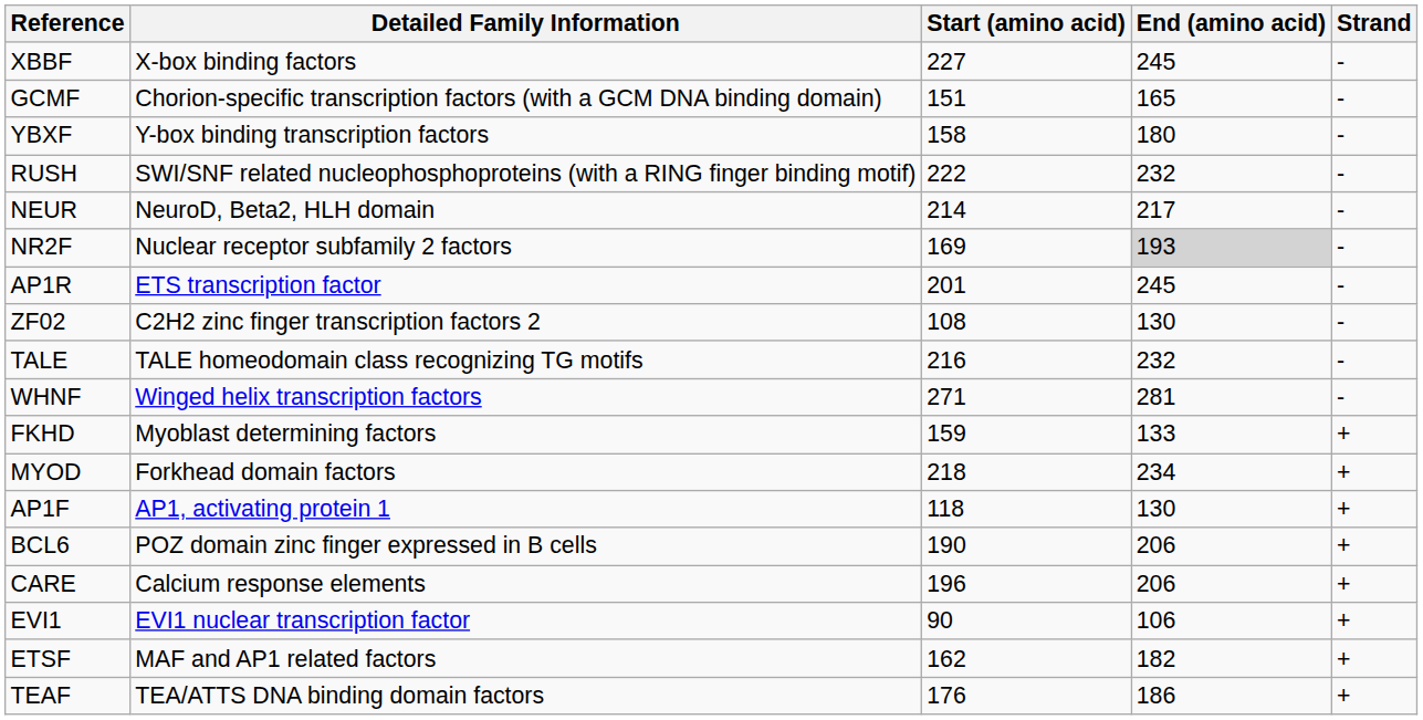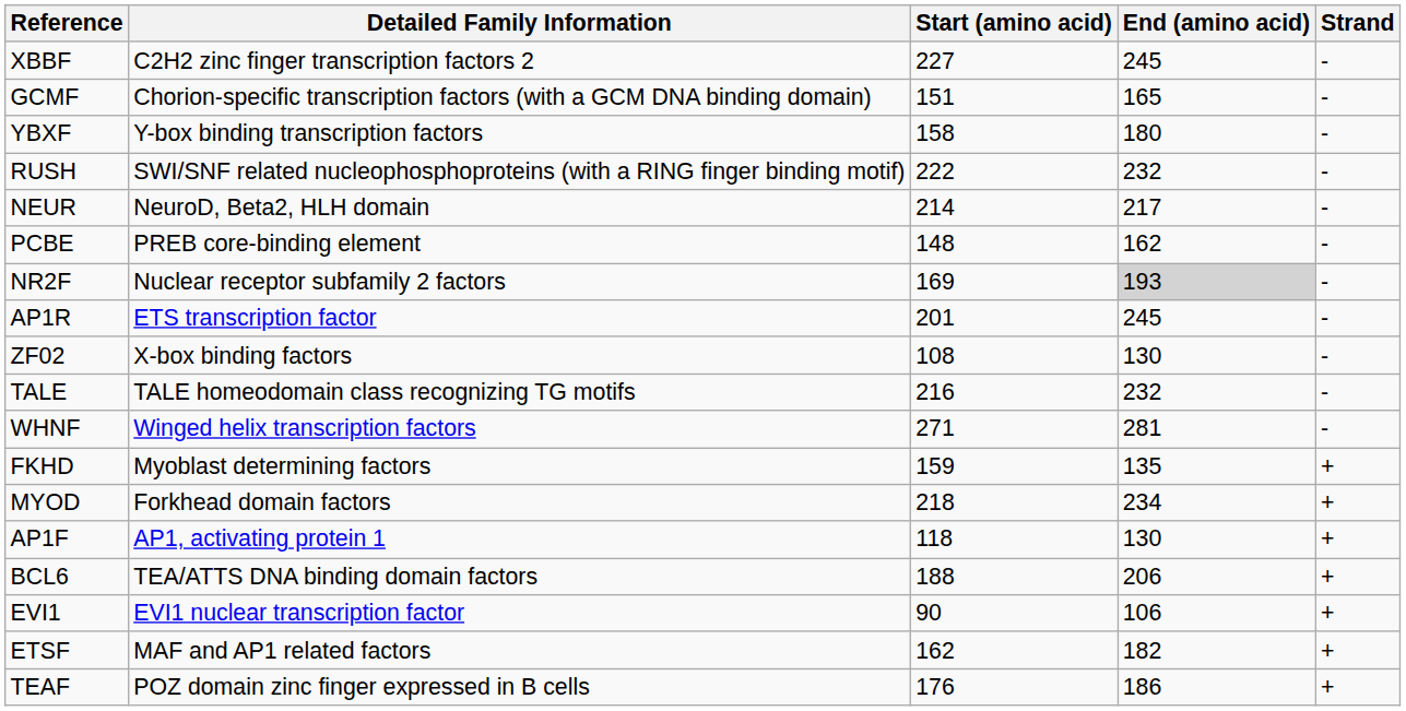XBBF | Detailed Family Information: X-box binding factors -> C2H2 zinc finger transcription factors 2
+ row: PCBE | PREB core-binding element | 148 | 162 | -
ZF02 | Detailed Family Information: C2H2 zinc finger transcription factors 2 -> X-box binding factors
FKHD | End (amino acid): 133 -> 135
BCL6 | Detailed Family Information: POZ domain zinc finger expressed in B cells -> TEA/ATTS DNA binding domain factors
BCL6 | Start (amino acid): 190 -> 188
- row: CARE | Calcium response elements | 196 | 206 | +
TEAF | Detailed Family Information: TEA/ATTS DNA binding domain factors -> POZ domain zinc finger expressed in B cells
